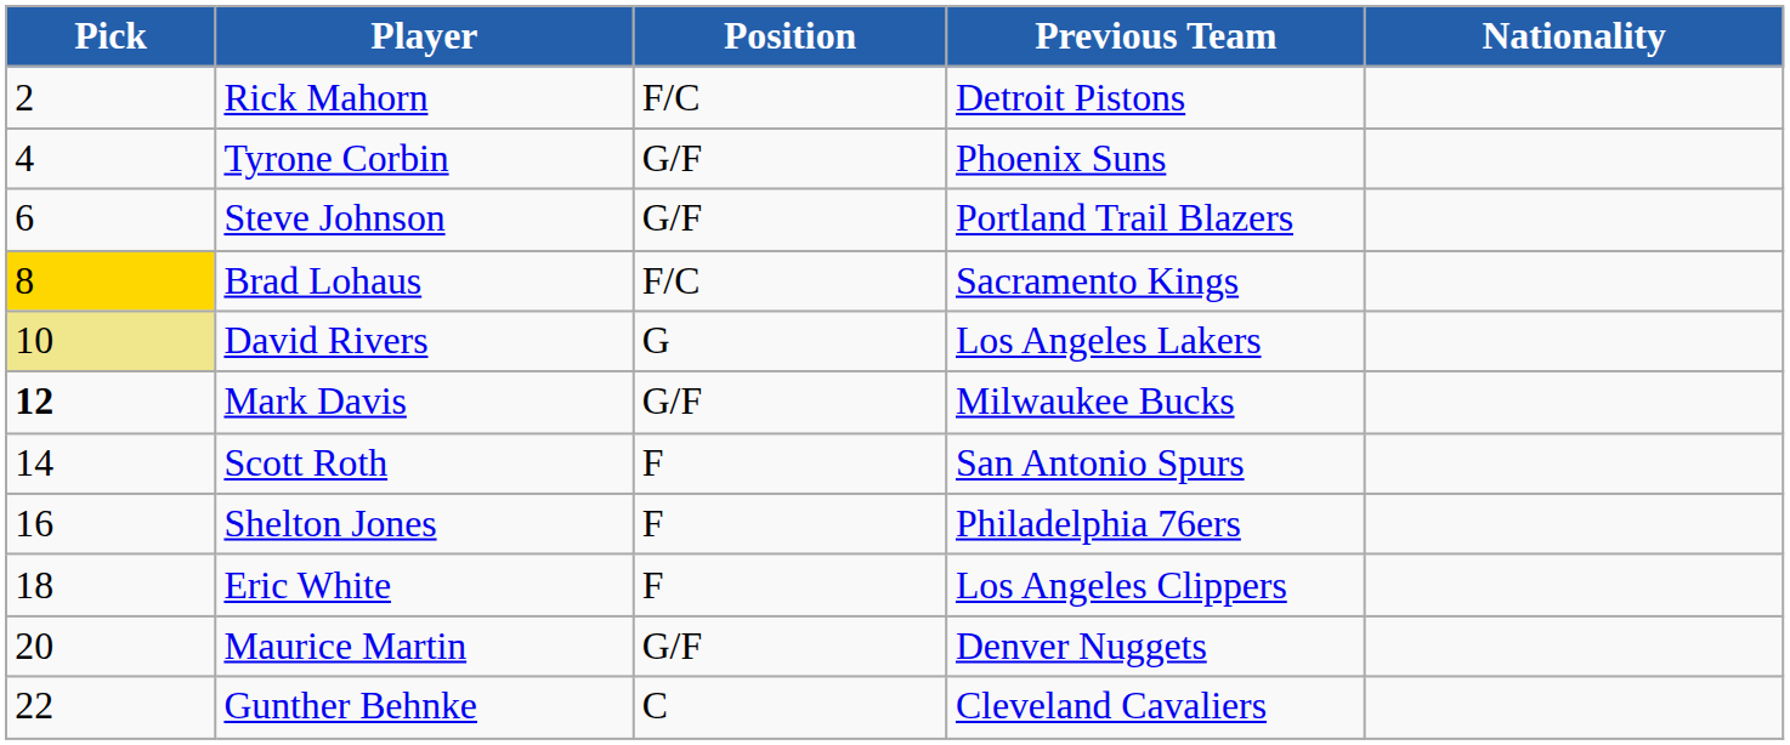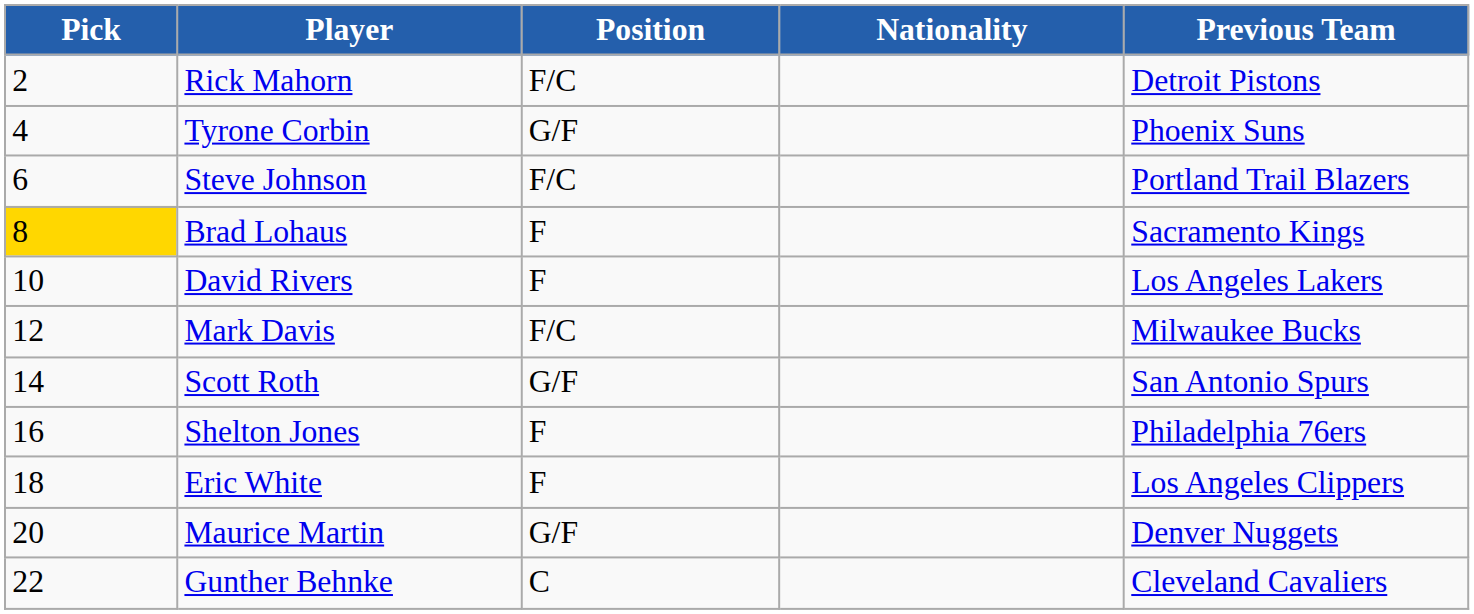columns swapped: Nationality <-> Previous Team
Steve Johnson | Position: G/F -> F/C
Brad Lohaus | Position: F/C -> F
David Rivers | Pick: khaki background -> no background
David Rivers | Position: G -> F
Mark Davis | Pick: bold -> normal
Mark Davis | Position: G/F -> F/C
Scott Roth | Position: F -> G/F
